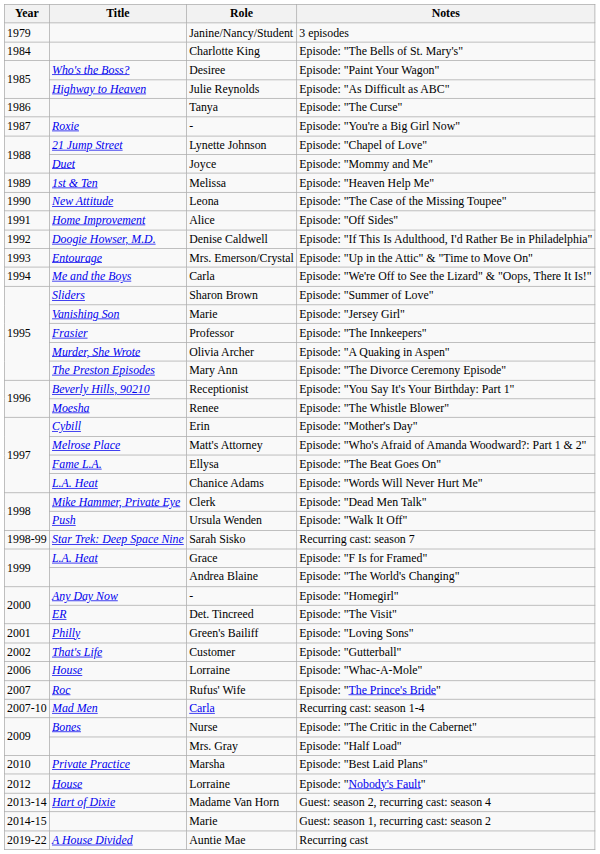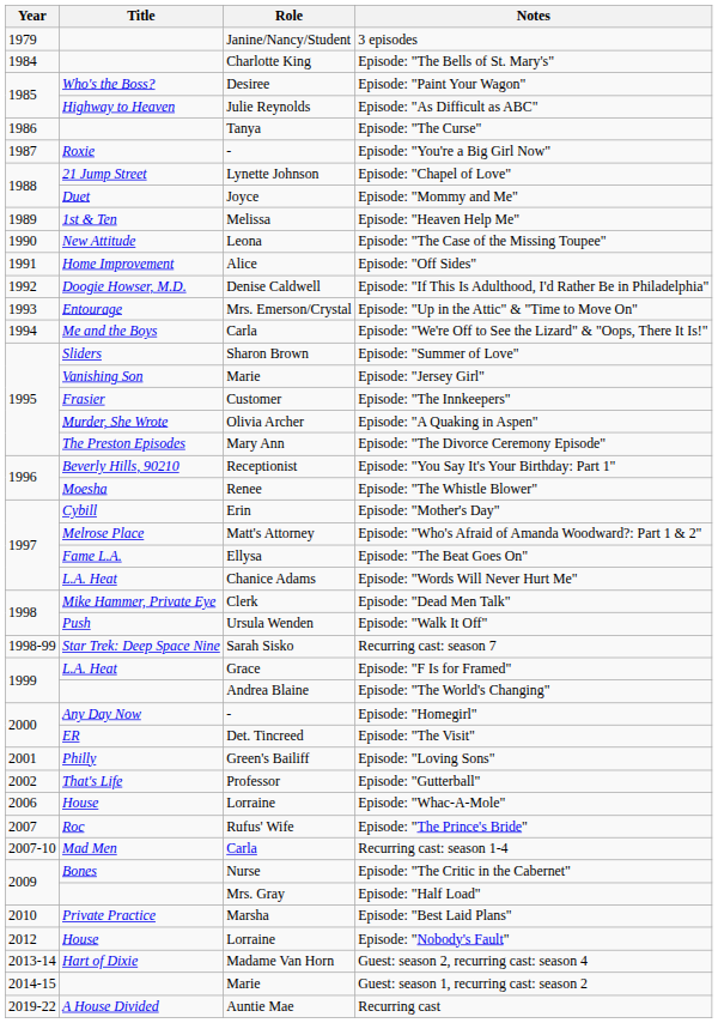Episode: "The Innkeepers" | Role: Professor -> Customer
Episode: "Gutterball" | Role: Customer -> Professor
